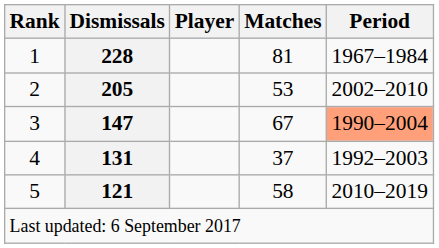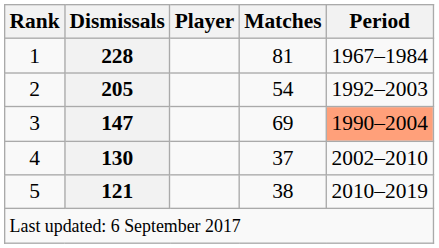2 | Matches: 53 -> 54
2 | Period: 2002–2010 -> 1992–2003
3 | Matches: 67 -> 69
4 | Dismissals: 131 -> 130
4 | Period: 1992–2003 -> 2002–2010
5 | Matches: 58 -> 38
